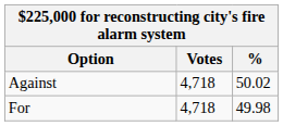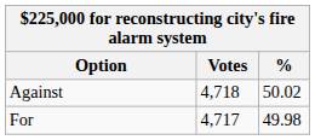For | Votes: 4,718 -> 4,717
